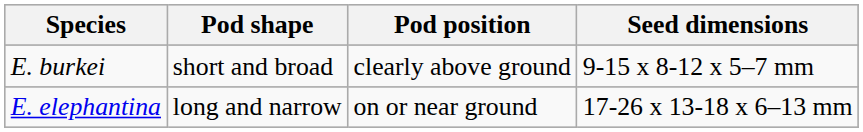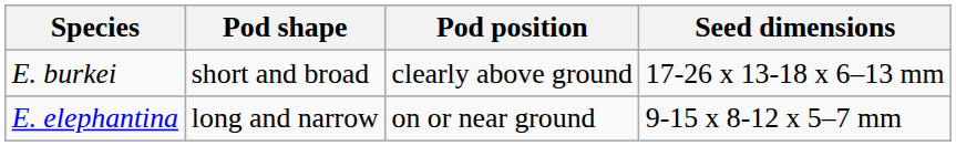E. burkei | Seed dimensions: 9-15 x 8-12 x 5–7 mm -> 17-26 x 13-18 x 6–13 mm
E. elephantina | Seed dimensions: 17-26 x 13-18 x 6–13 mm -> 9-15 x 8-12 x 5–7 mm
